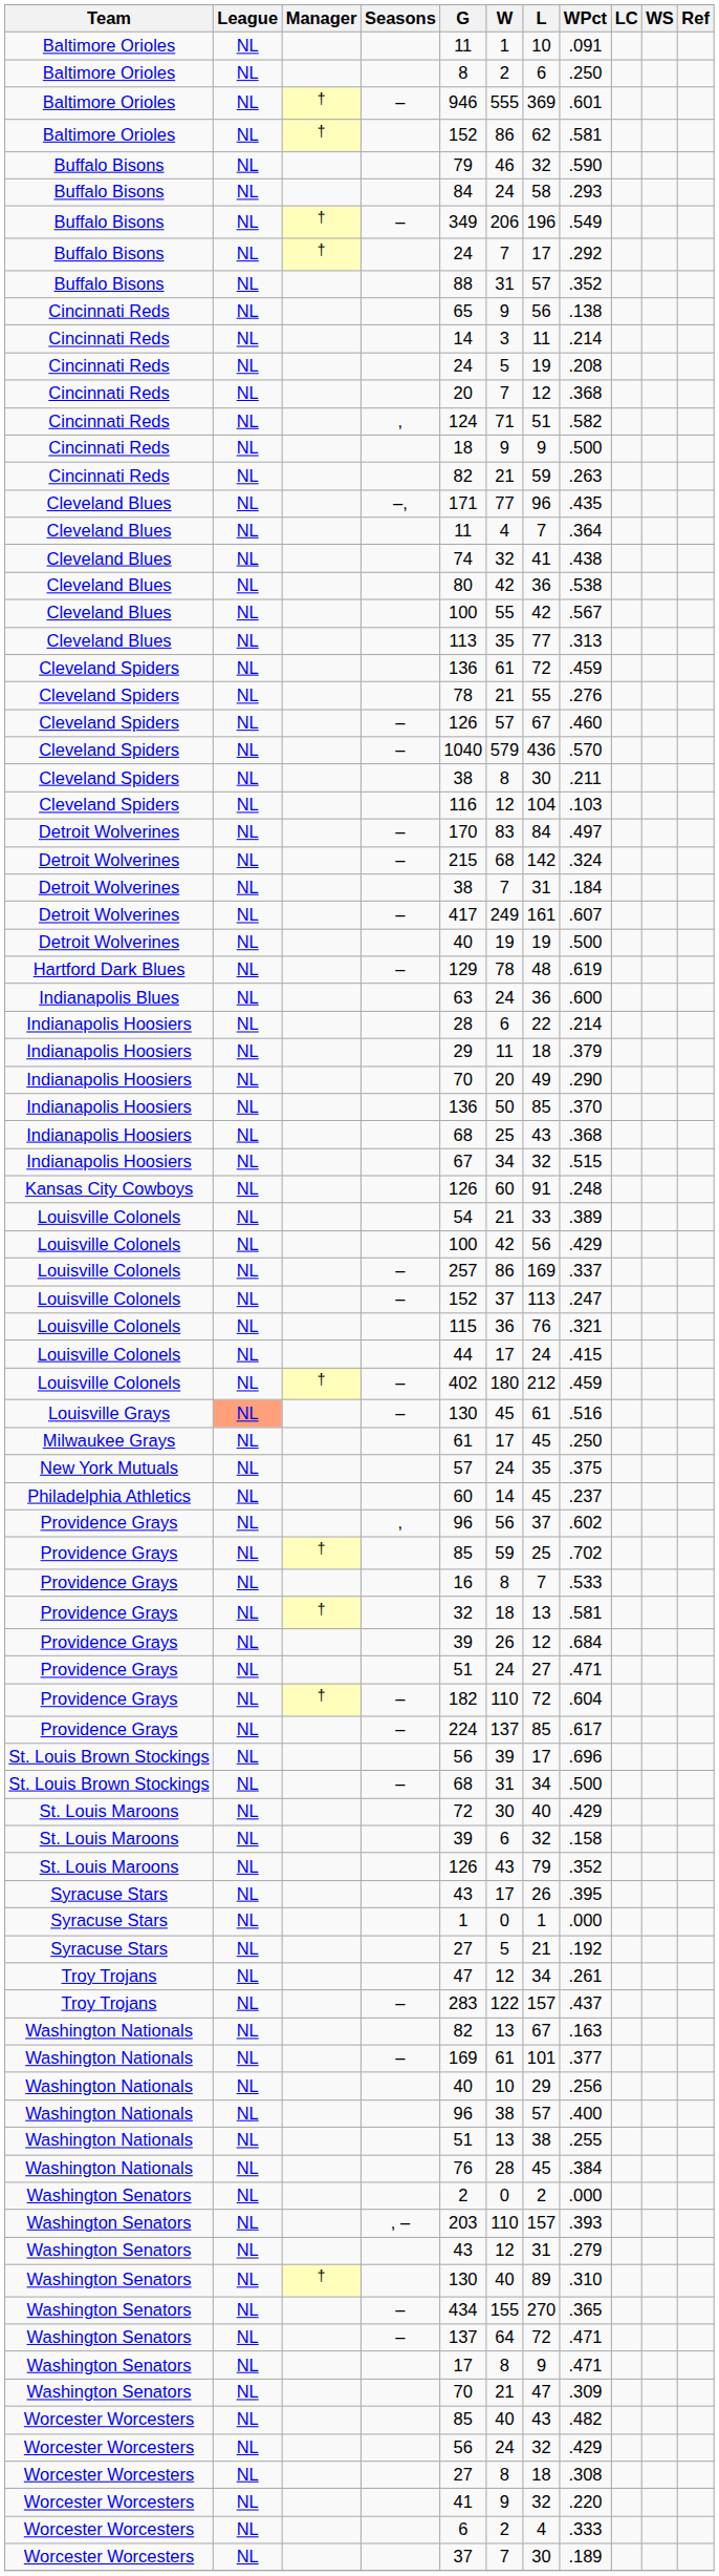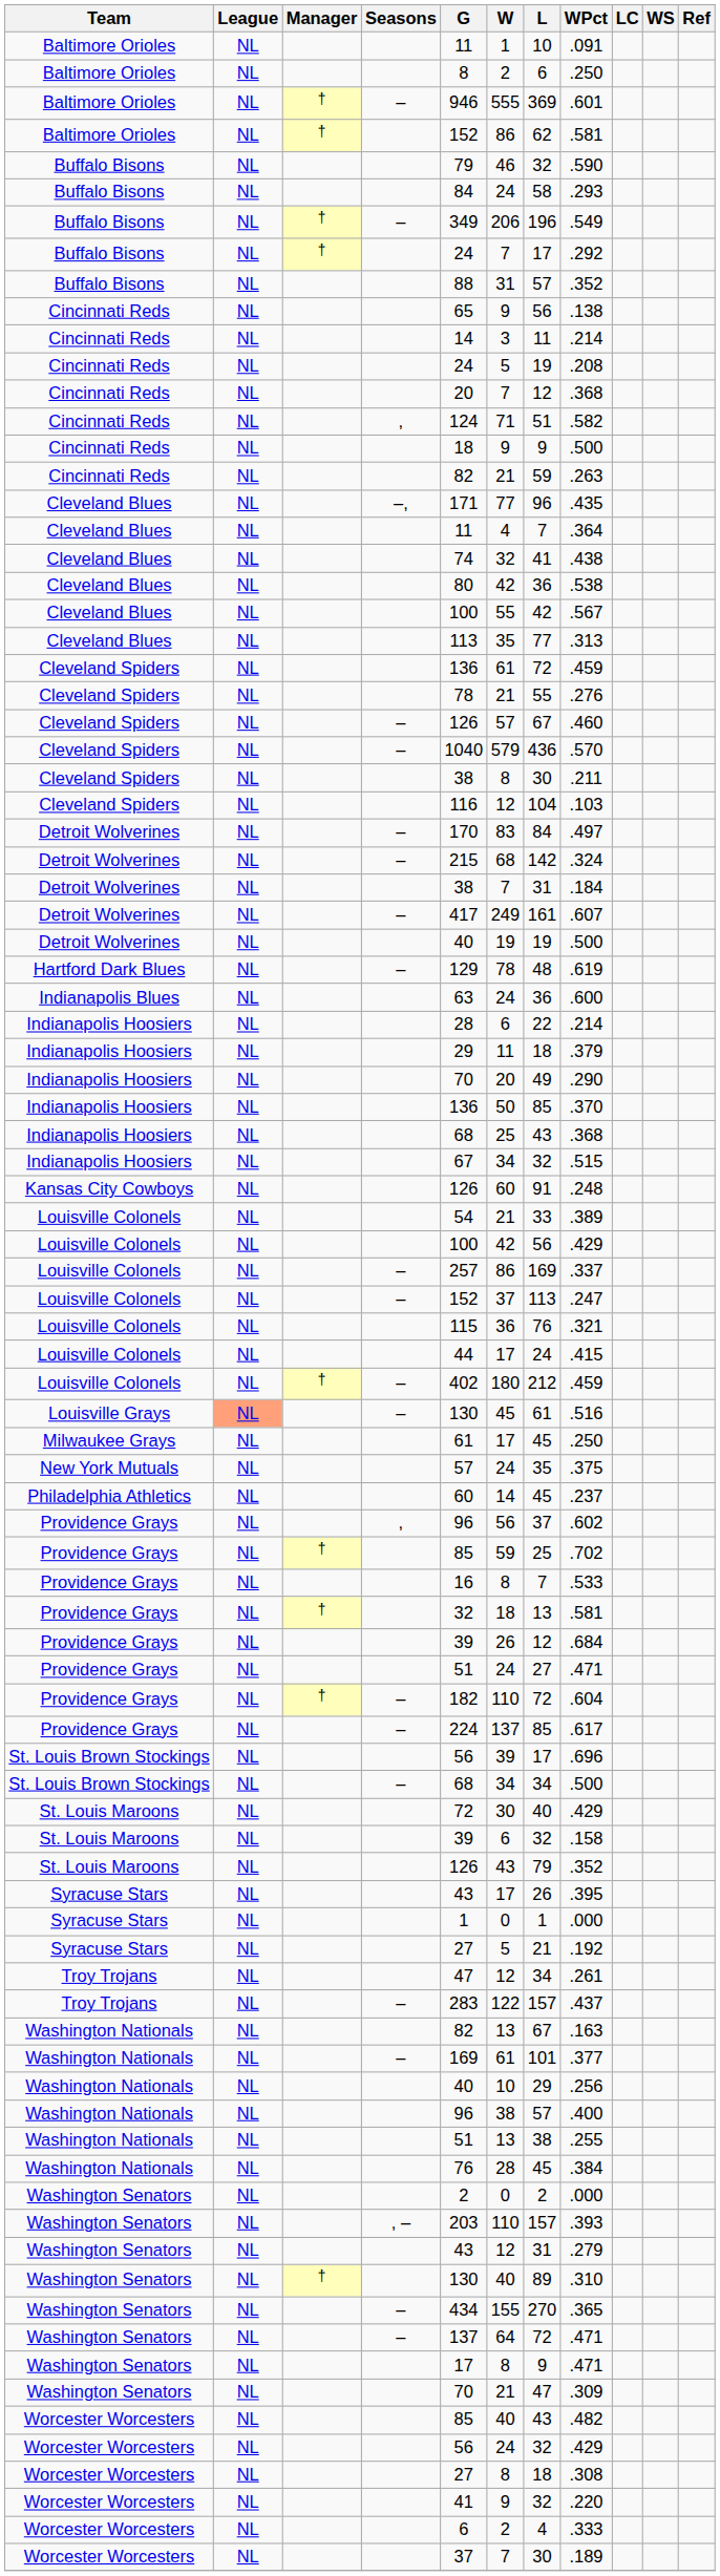St. Louis Brown Stockings / – | W: 31 -> 34
